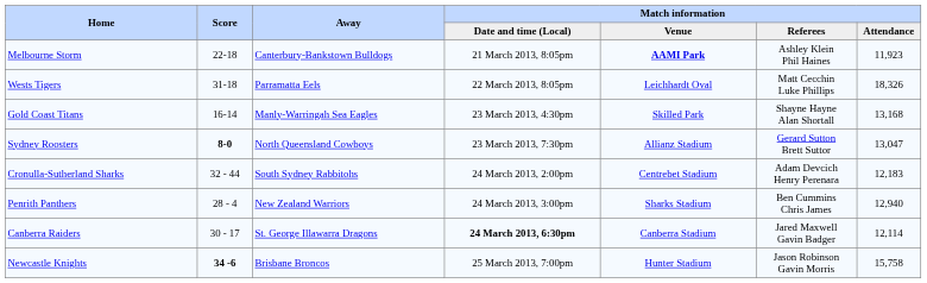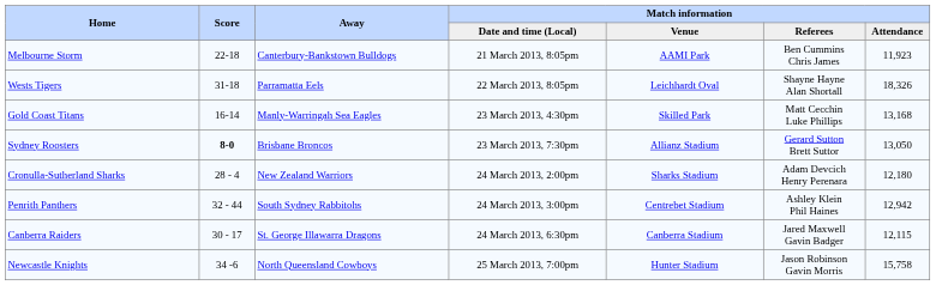Melbourne Storm | Match information / Venue: bold -> normal
Melbourne Storm | Match information / Referees: Ashley Klein Phil Haines -> Ben Cummins Chris James
Wests Tigers | Match information / Referees: Matt Cecchin Luke Phillips -> Shayne Hayne Alan Shortall
Gold Coast Titans | Match information / Referees: Shayne Hayne Alan Shortall -> Matt Cecchin Luke Phillips
Sydney Roosters | Away: North Queensland Cowboys -> Brisbane Broncos
Sydney Roosters | Match information / Attendance: 13,047 -> 13,050
Cronulla-Sutherland Sharks | Score: 32 - 44 -> 28 - 4
Cronulla-Sutherland Sharks | Away: South Sydney Rabbitohs -> New Zealand Warriors
Cronulla-Sutherland Sharks | Match information / Venue: Centrebet Stadium -> Sharks Stadium
Cronulla-Sutherland Sharks | Match information / Attendance: 12,183 -> 12,180
Penrith Panthers | Score: 28 - 4 -> 32 - 44
Penrith Panthers | Away: New Zealand Warriors -> South Sydney Rabbitohs
Penrith Panthers | Match information / Venue: Sharks Stadium -> Centrebet Stadium
Penrith Panthers | Match information / Referees: Ben Cummins Chris James -> Ashley Klein Phil Haines
Penrith Panthers | Match information / Attendance: 12,940 -> 12,942
Canberra Raiders | Match information / Date and time (Local): bold -> normal
Canberra Raiders | Match information / Attendance: 12,114 -> 12,115
Newcastle Knights | Score: bold -> normal
Newcastle Knights | Away: Brisbane Broncos -> North Queensland Cowboys
